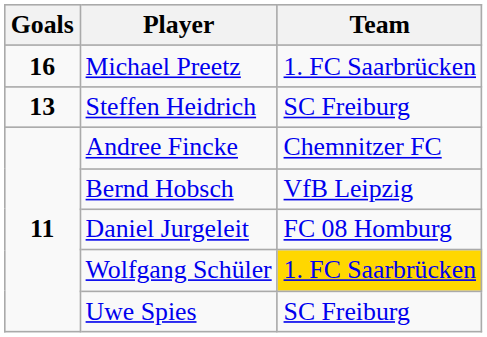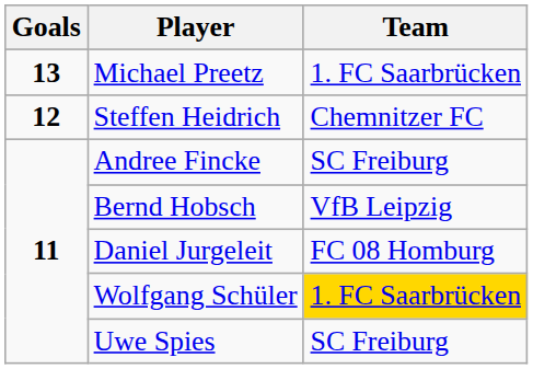Michael Preetz | Goals: 16 -> 13
Steffen Heidrich | Goals: 13 -> 12
Steffen Heidrich | Team: SC Freiburg -> Chemnitzer FC
Andree Fincke | Team: Chemnitzer FC -> SC Freiburg
